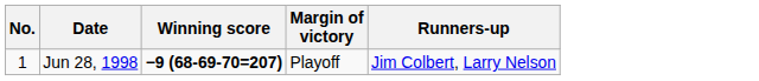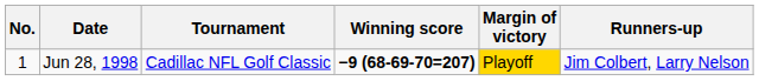+ column: Tournament | Cadillac NFL Golf Classic
Jun 28, 1998 | Margin of victory: no background -> gold background
